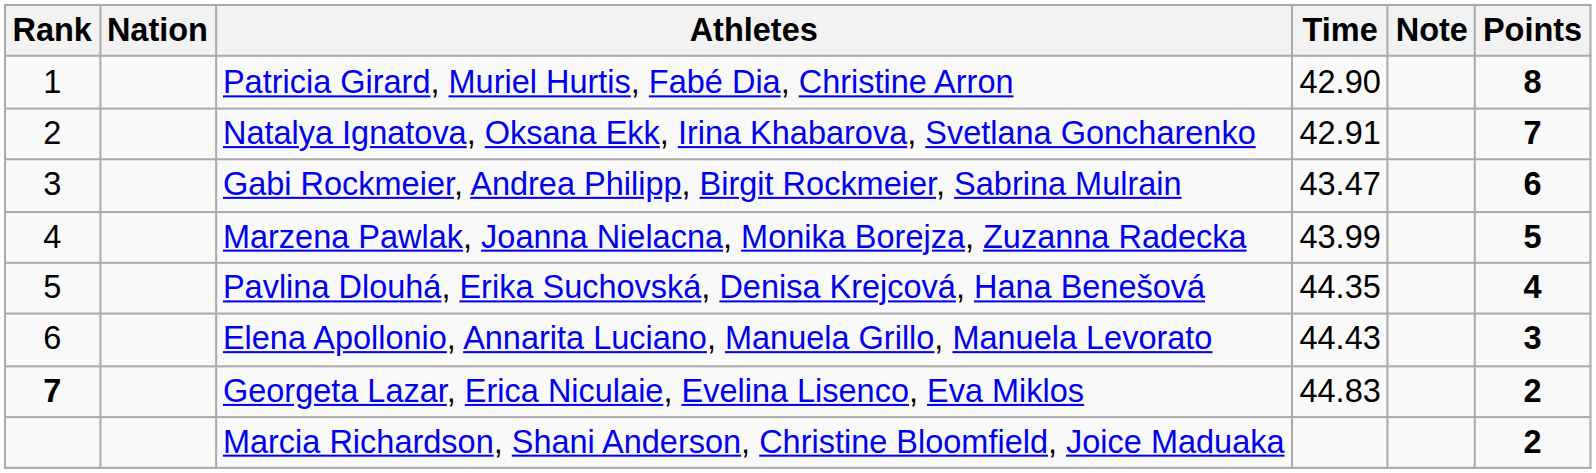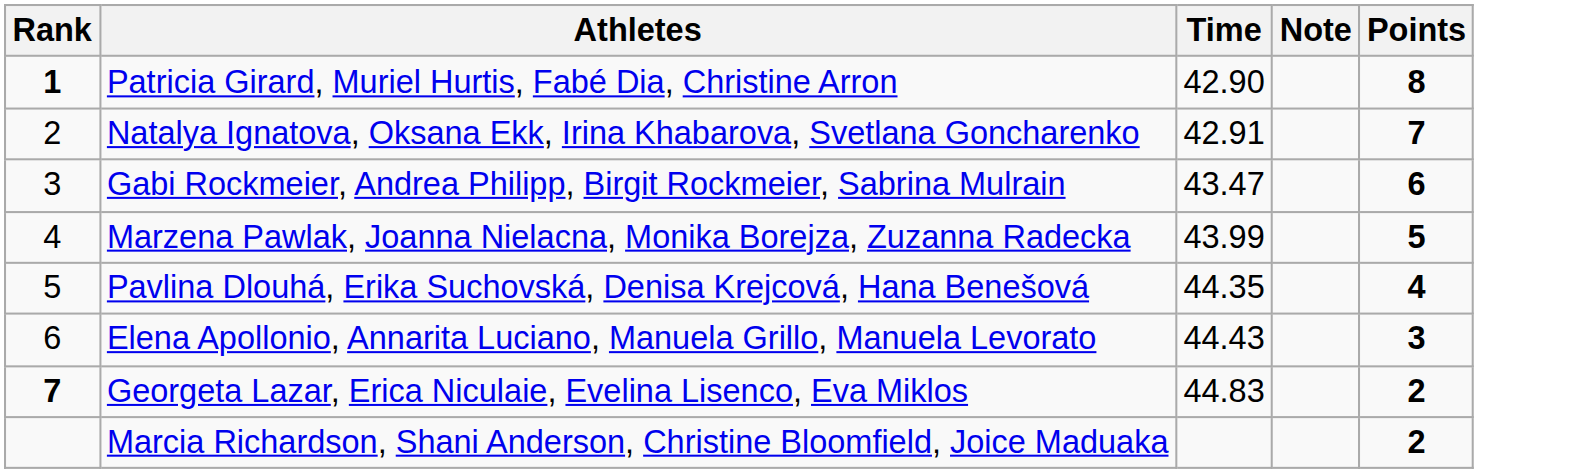- column: Nation
Patricia Girard, Muriel Hurtis, Fabé Dia, Christine Arron | Rank: normal -> bold
